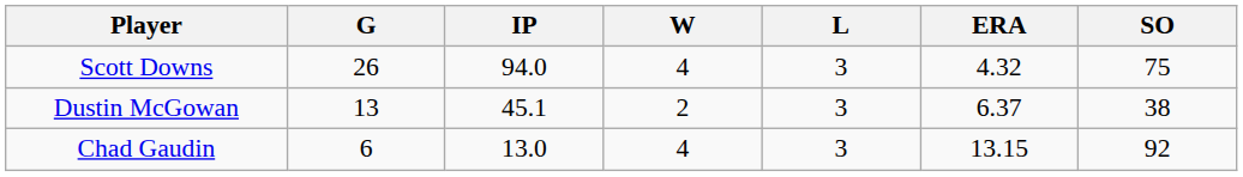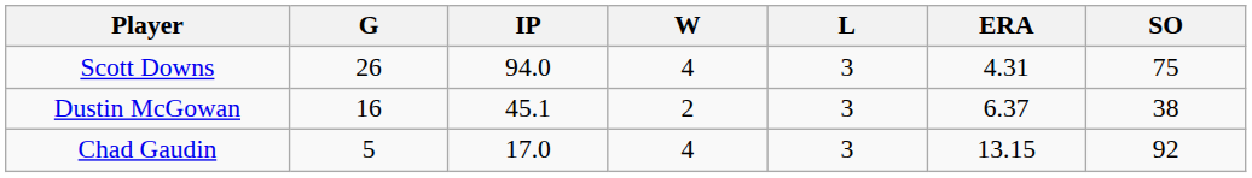Scott Downs | ERA: 4.32 -> 4.31
Dustin McGowan | G: 13 -> 16
Chad Gaudin | G: 6 -> 5
Chad Gaudin | IP: 13.0 -> 17.0
